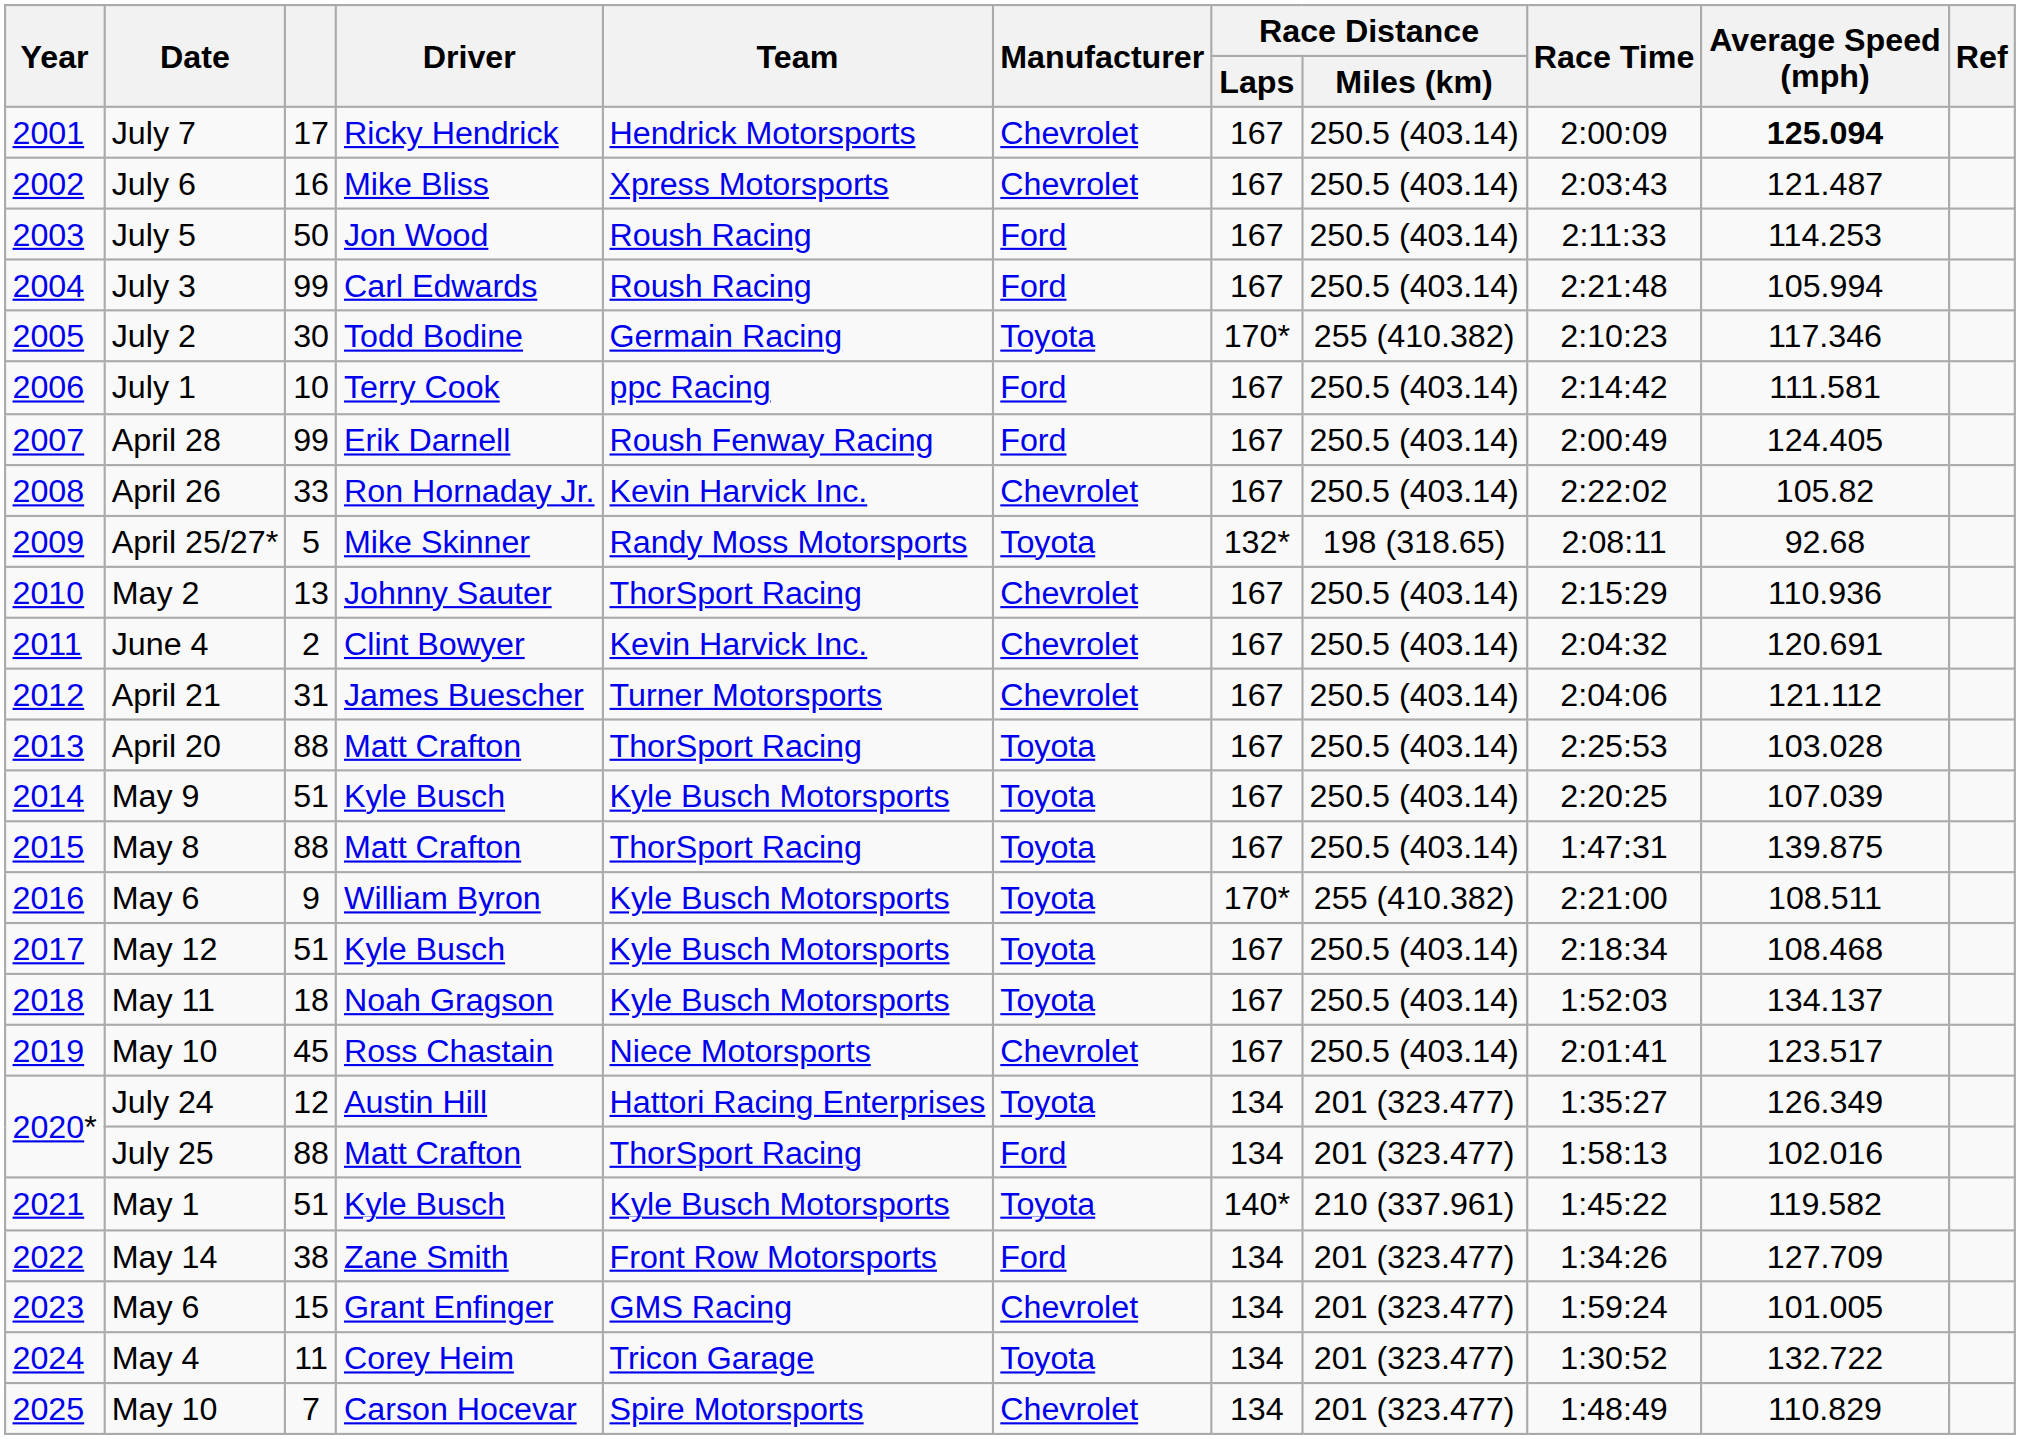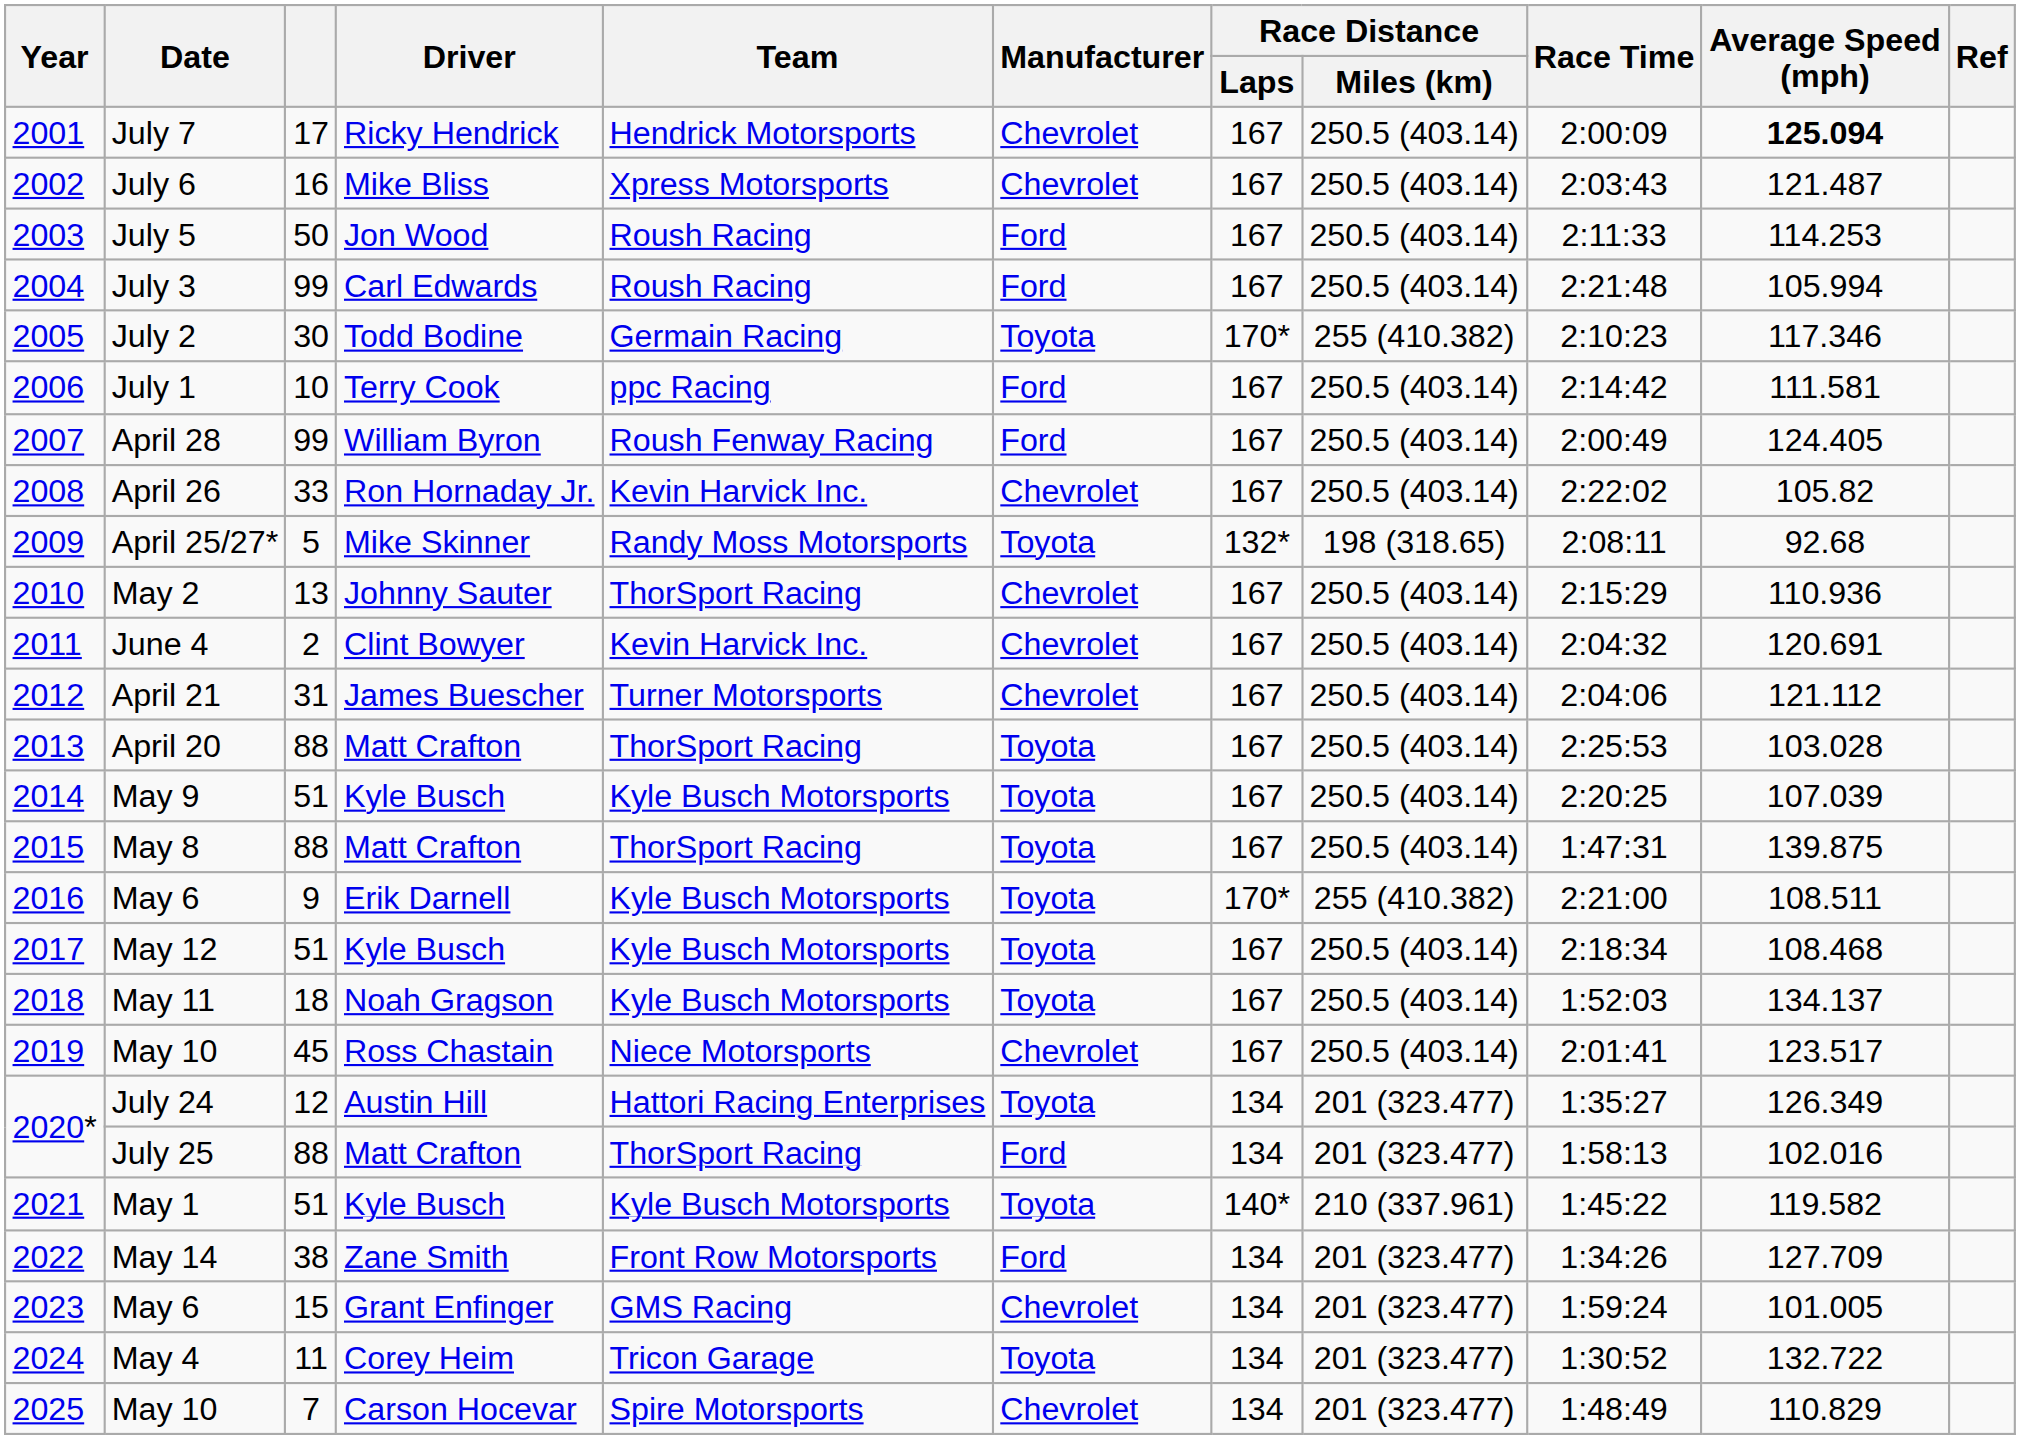April 28 | Driver: Erik Darnell -> William Byron
2016 / May 6 | Driver: William Byron -> Erik Darnell
